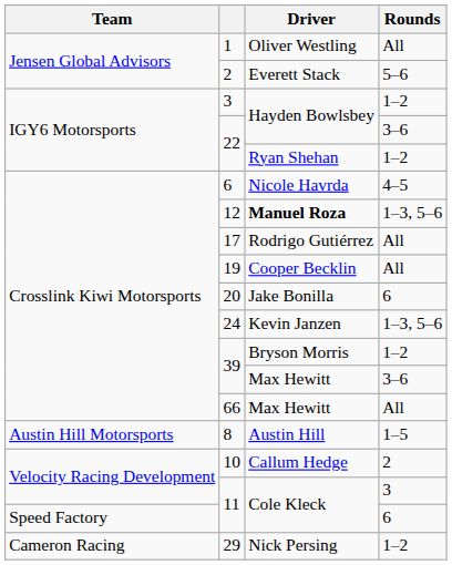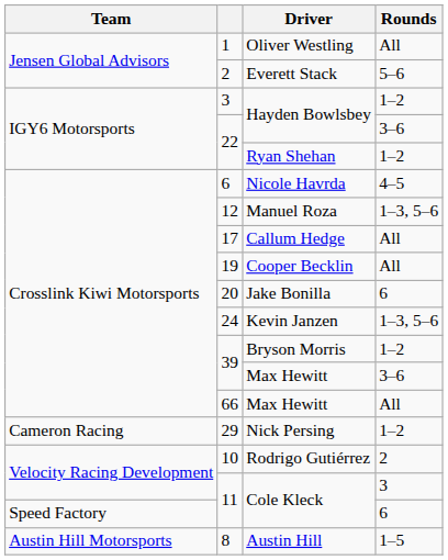12 | Driver: bold -> normal
17 | Driver: Rodrigo Gutiérrez -> Callum Hedge
rows swapped: 8 <-> 29
10 | Driver: Callum Hedge -> Rodrigo Gutiérrez
